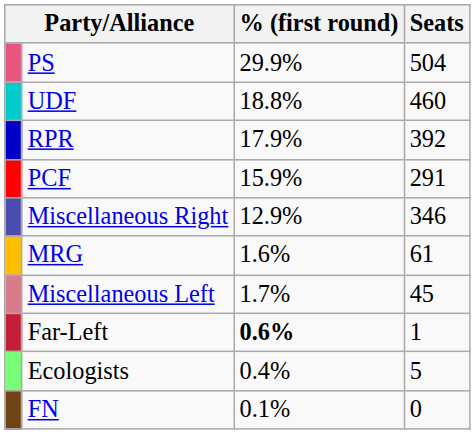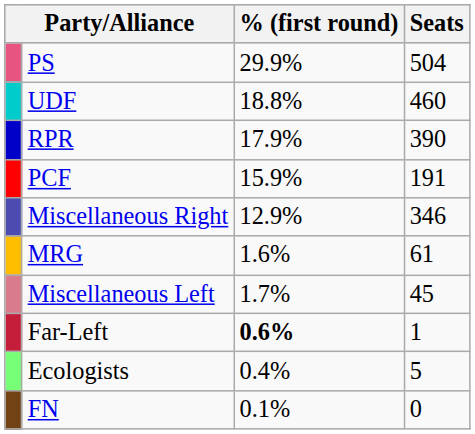RPR | Seats: 392 -> 390
PCF | Seats: 291 -> 191
